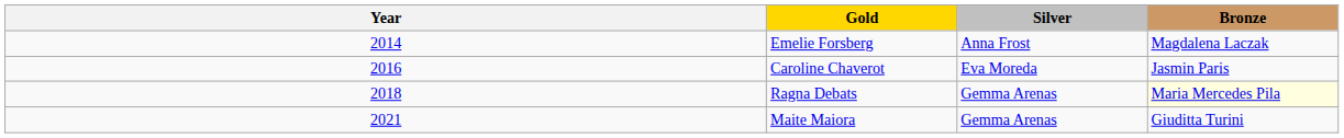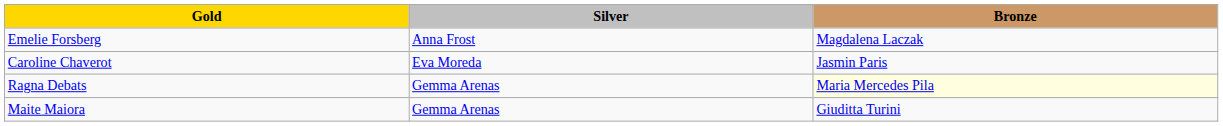- column: Year | 2014 | 2016 | 2018 | 2021
